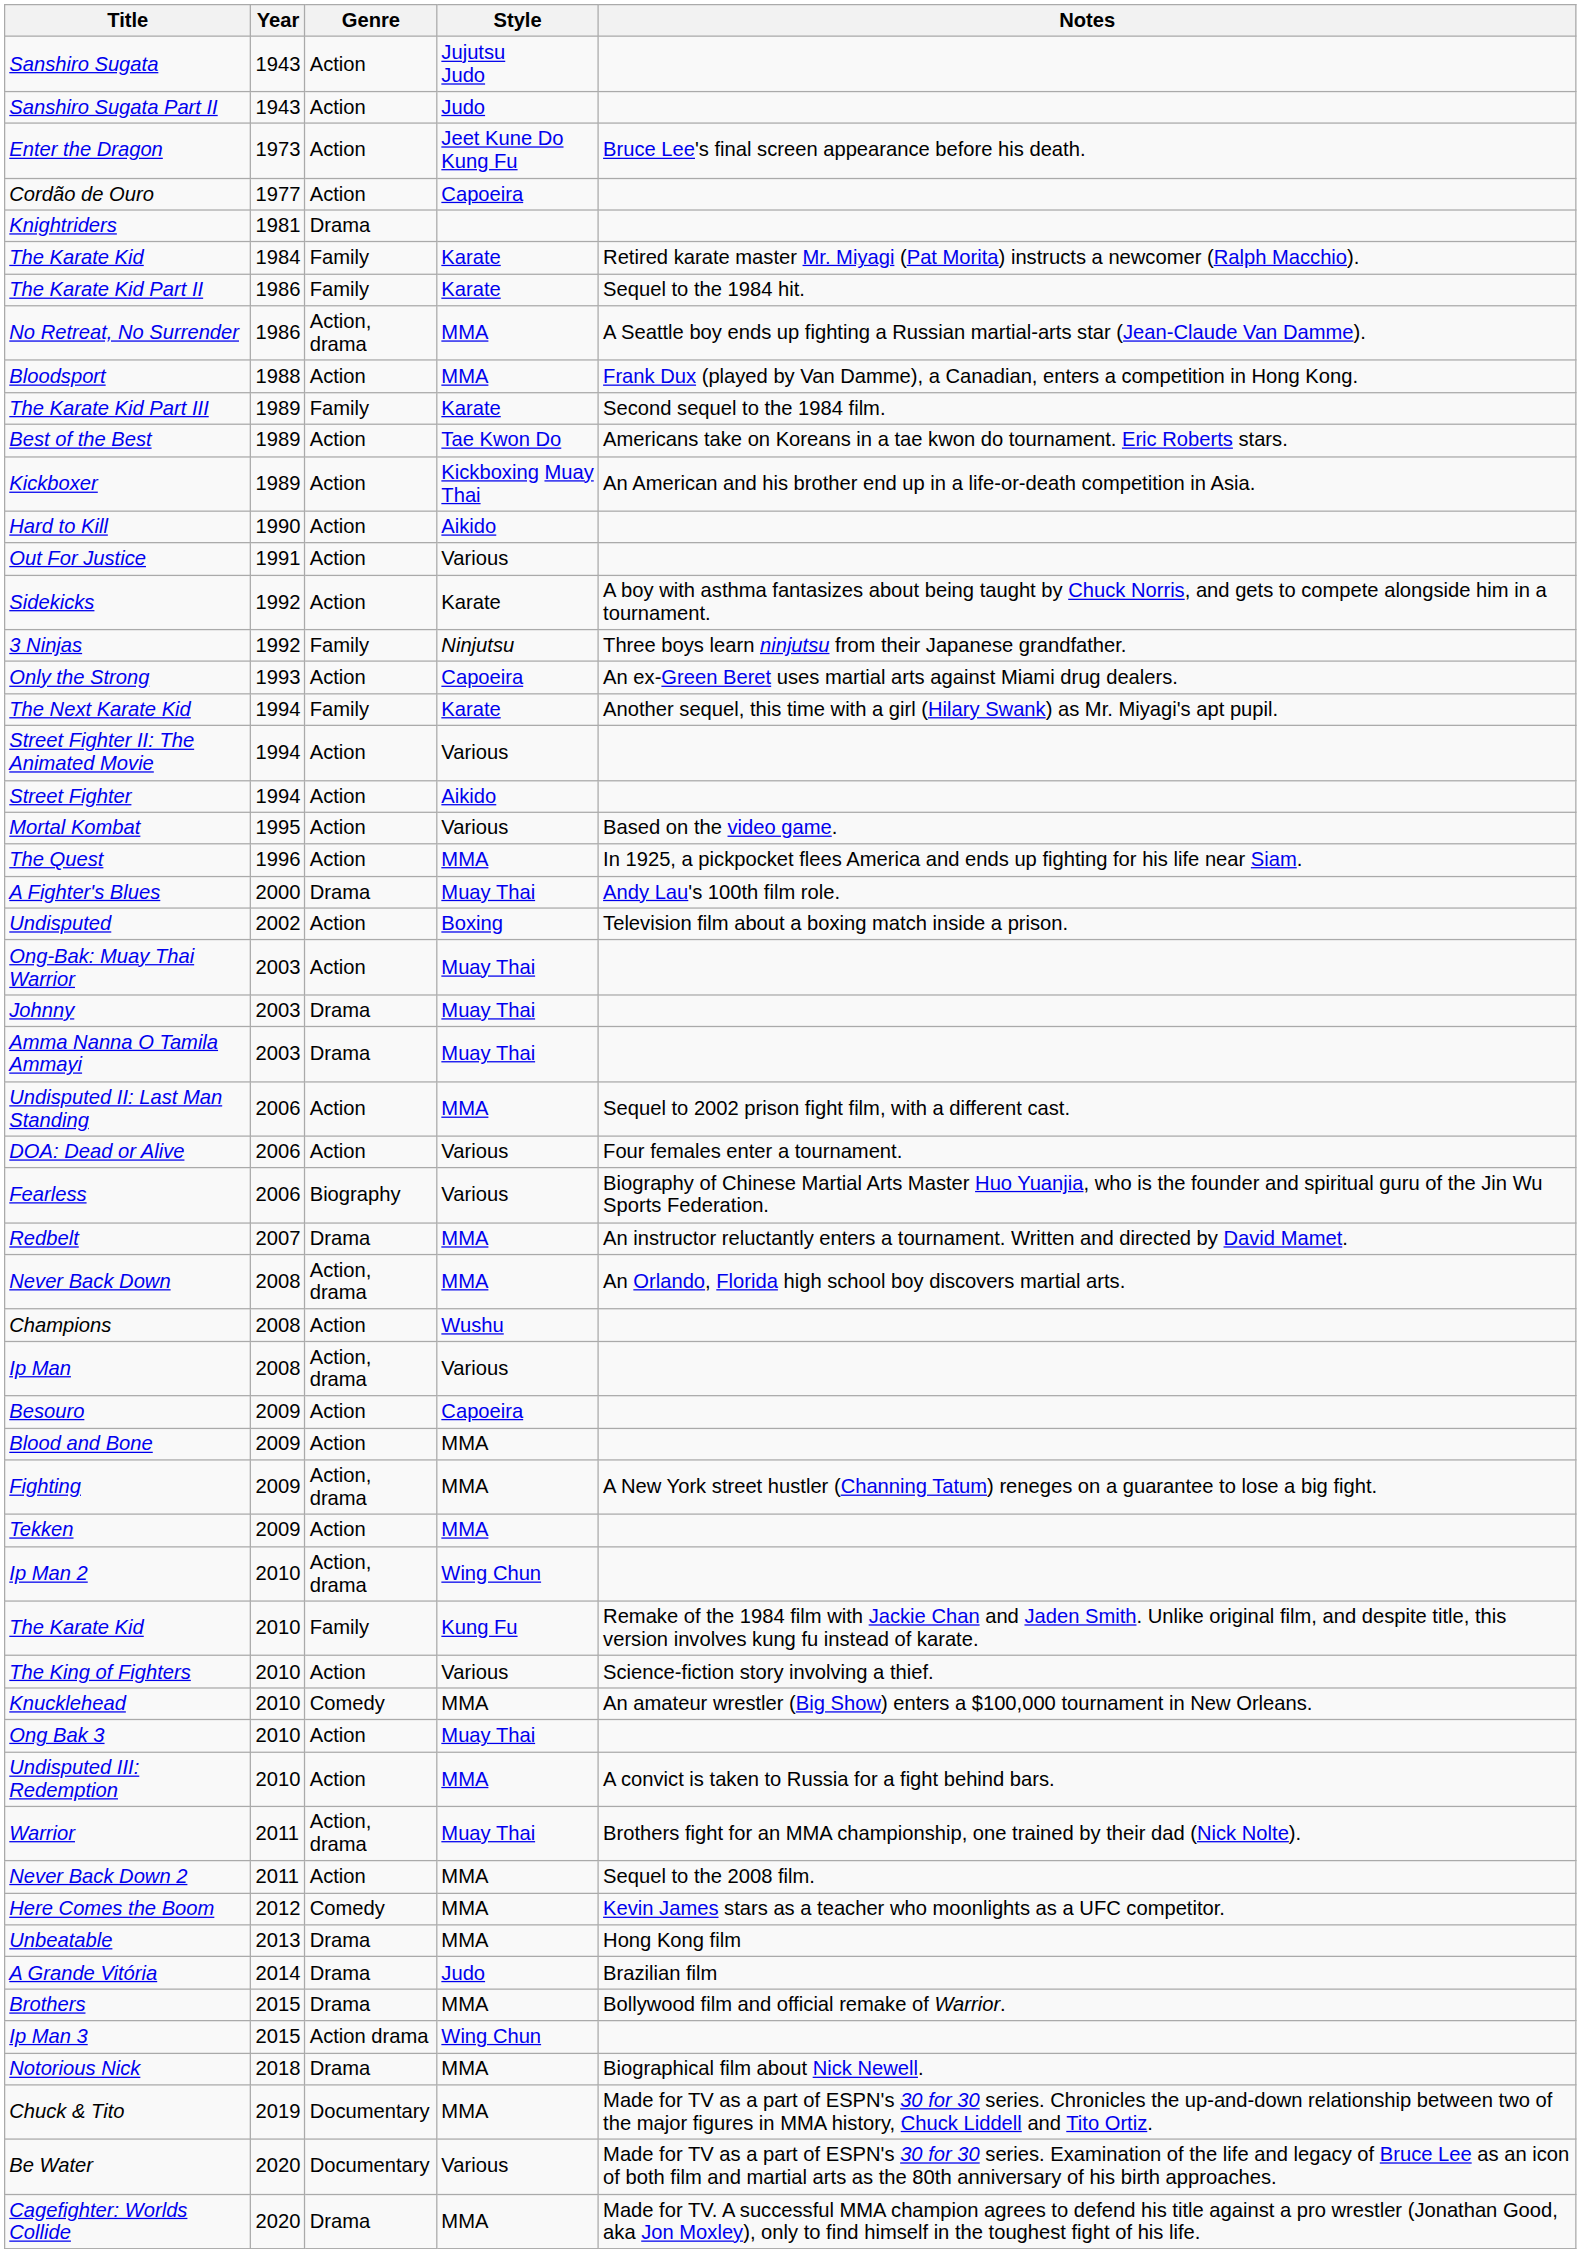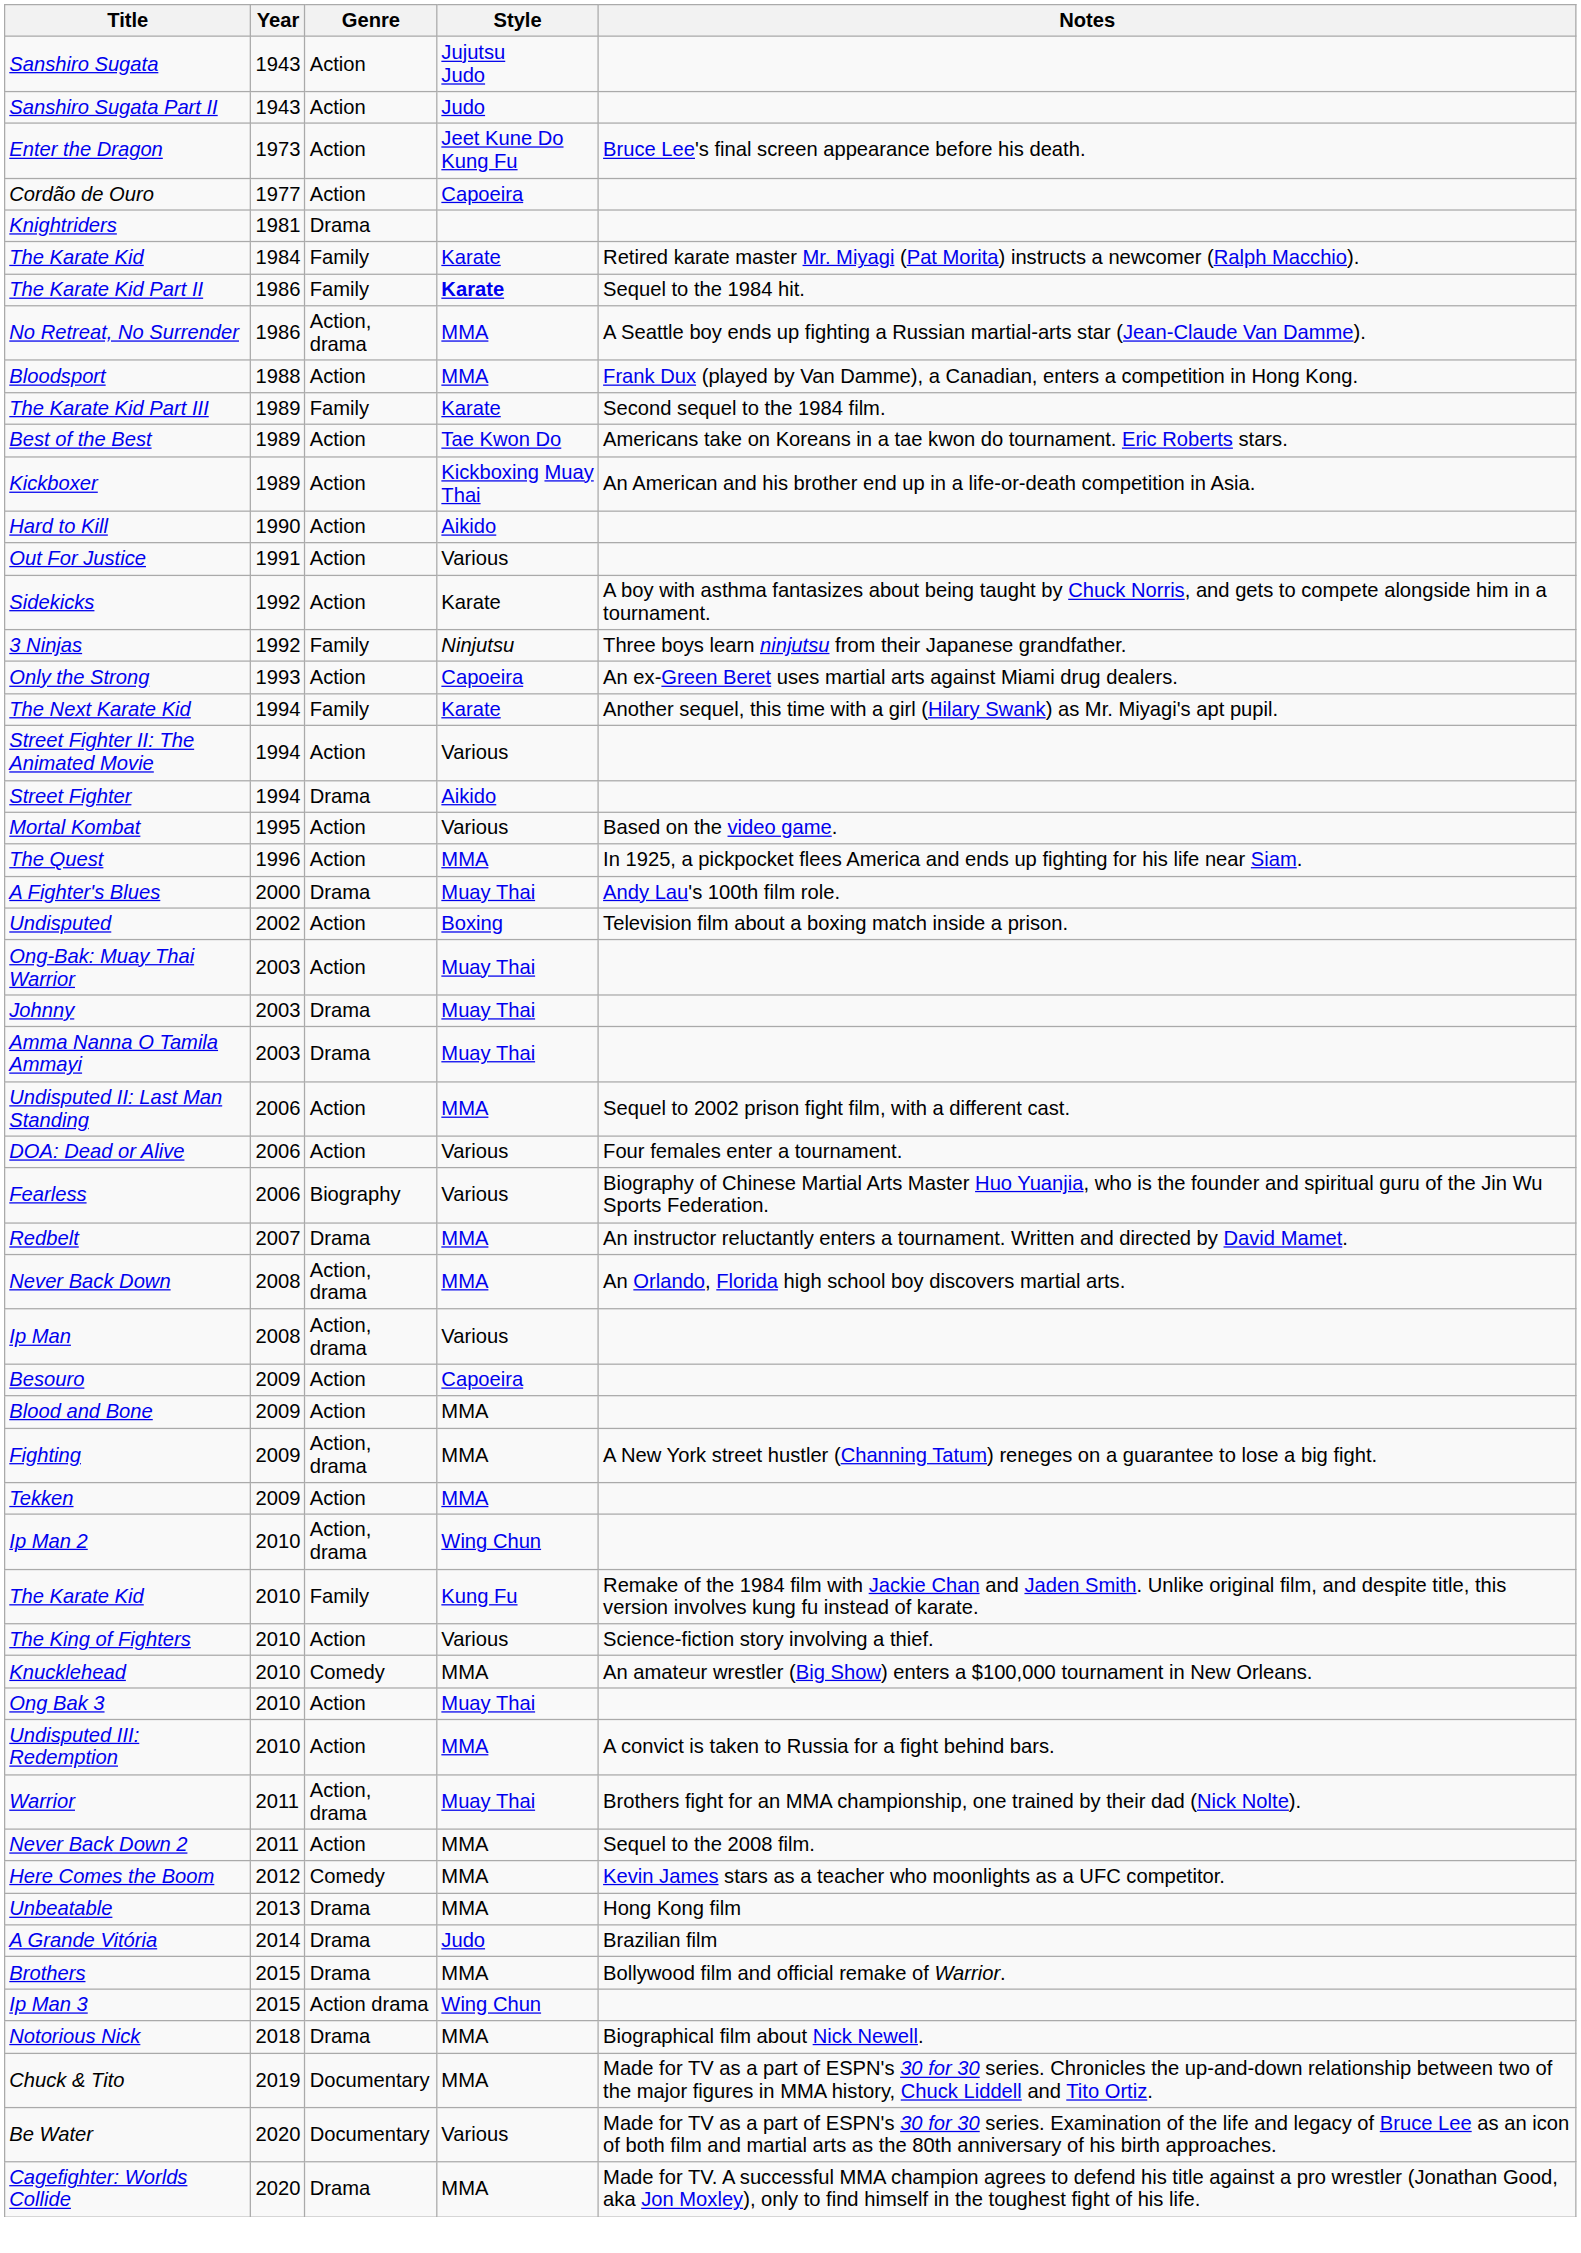The Karate Kid Part II | Style: normal -> bold
Street Fighter | Genre: Action -> Drama
- row: Champions | 2008 | Action | Wushu
